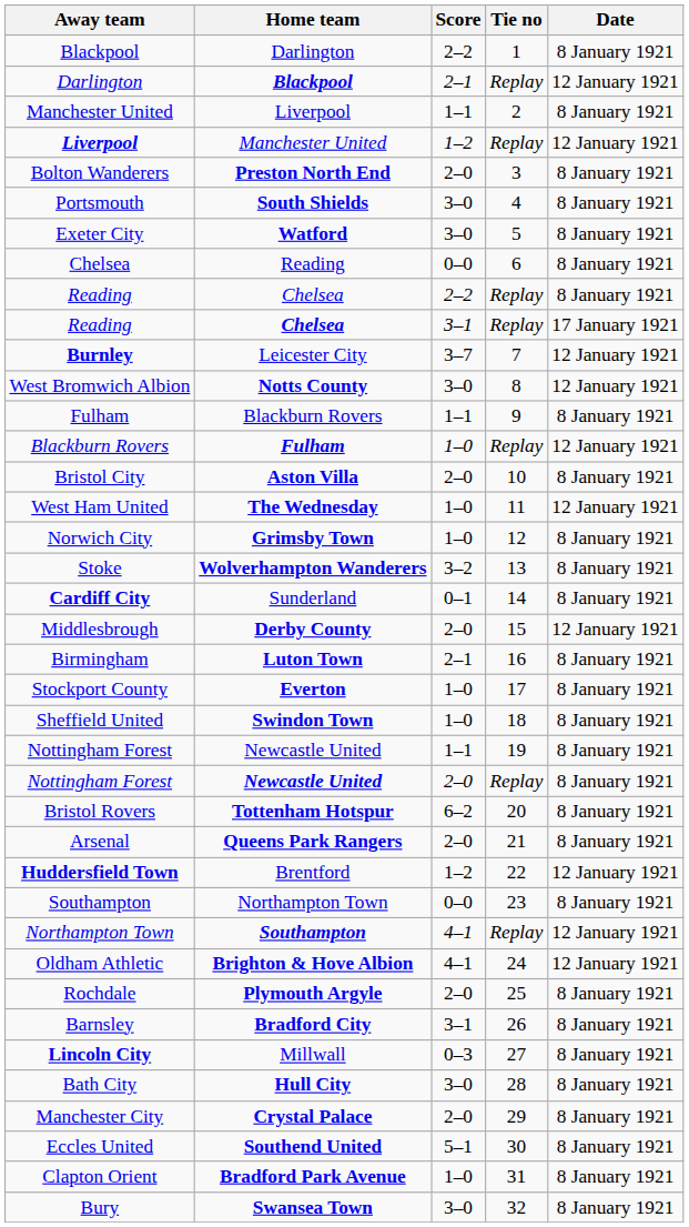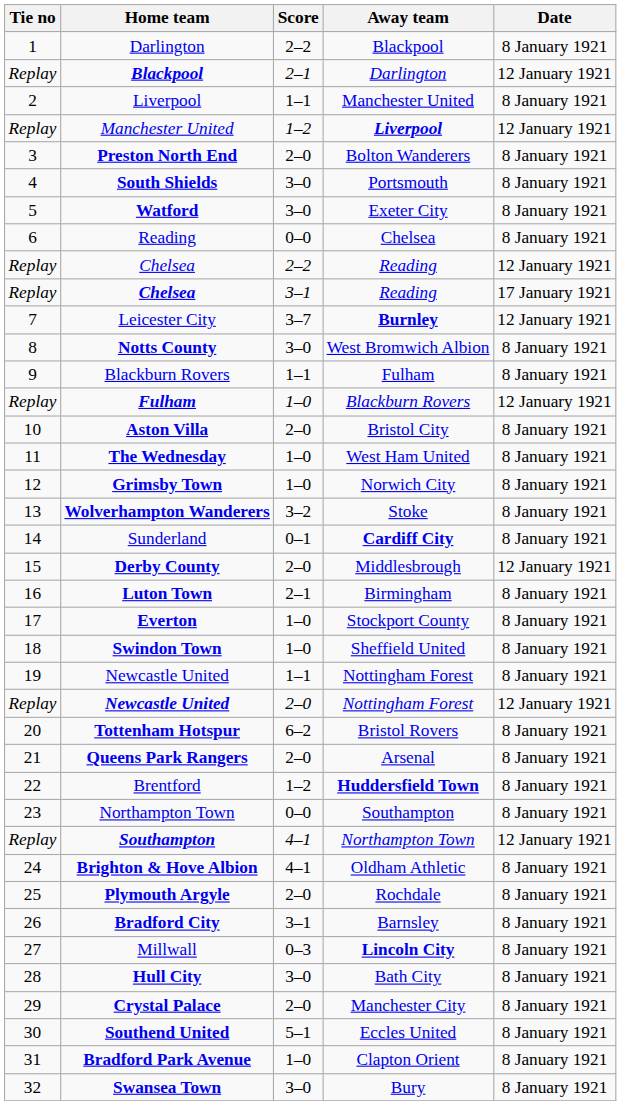columns swapped: Tie no <-> Away team
Chelsea / 2–2 | Date: 8 January 1921 -> 12 January 1921
Notts County | Date: 12 January 1921 -> 8 January 1921
The Wednesday | Date: 12 January 1921 -> 8 January 1921
Newcastle United / 2–0 | Date: 8 January 1921 -> 12 January 1921
Brentford | Date: 12 January 1921 -> 8 January 1921
Brighton & Hove Albion | Date: 12 January 1921 -> 8 January 1921
